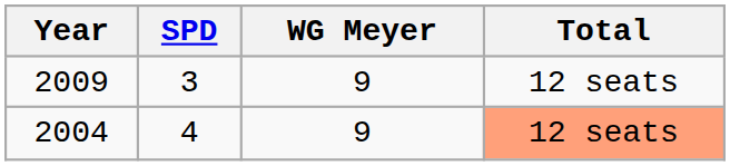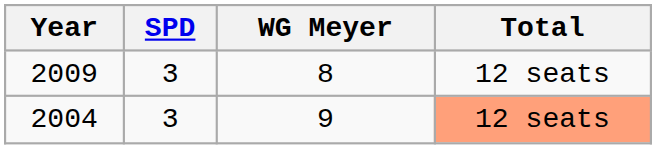2009 | WG Meyer: 9 -> 8
2004 | SPD: 4 -> 3
